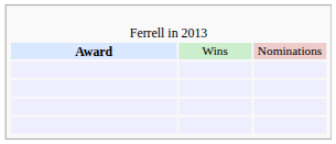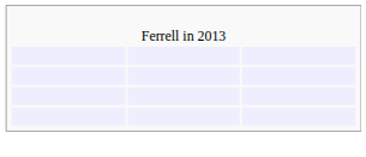- row: Award | Wins | Nominations
